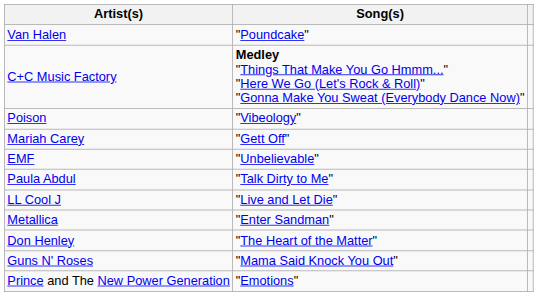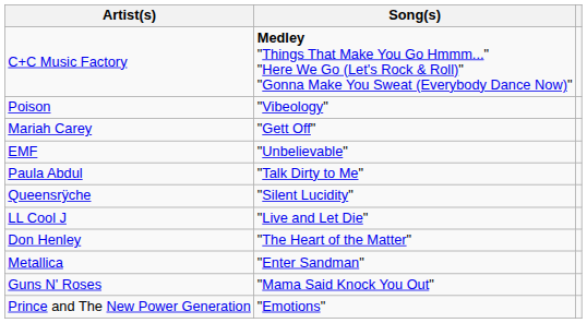- row: Van Halen | "Poundcake"
+ row: Queensrÿche | "Silent Lucidity"
rows swapped: Metallica <-> Don Henley
